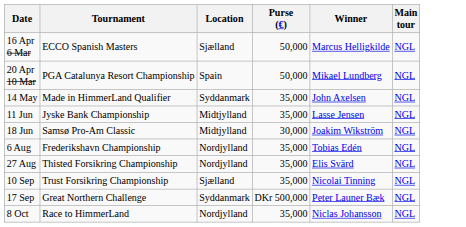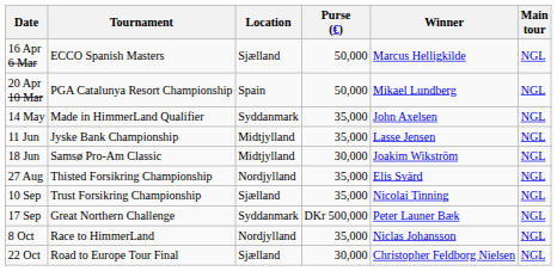- row: 6 Aug | Frederikshavn Championship | Nordjylland | 35,000 | Tobias Edén | NGL
+ row: 22 Oct | Road to Europe Tour Final | Sjælland | 30,000 | Christopher Feldborg Nielsen | NGL
